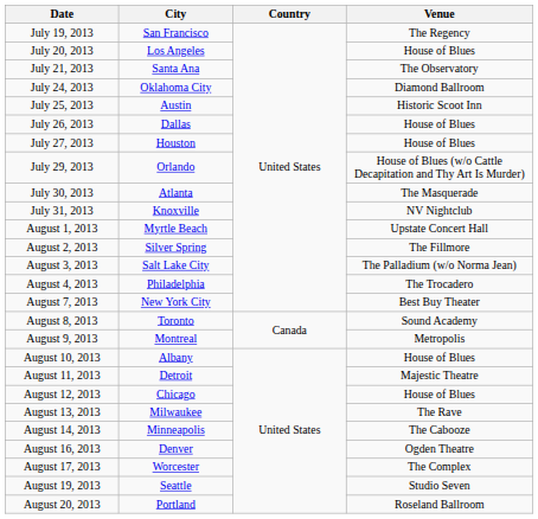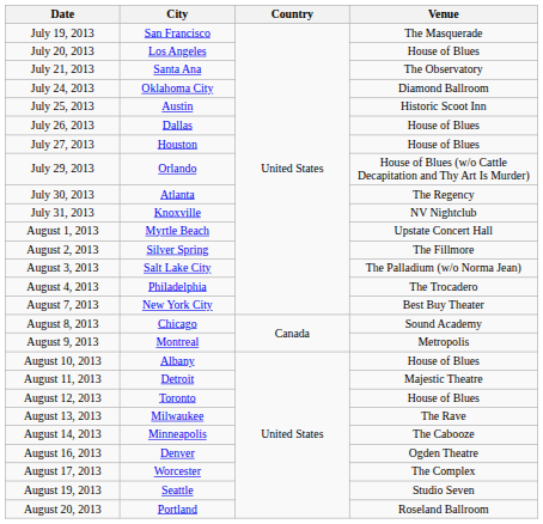July 19, 2013 | Venue: The Regency -> The Masquerade
July 30, 2013 | Venue: The Masquerade -> The Regency
August 8, 2013 | City: Toronto -> Chicago
August 12, 2013 | City: Chicago -> Toronto
